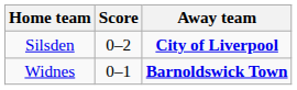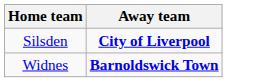- column: Score | 0–2 | 0–1
